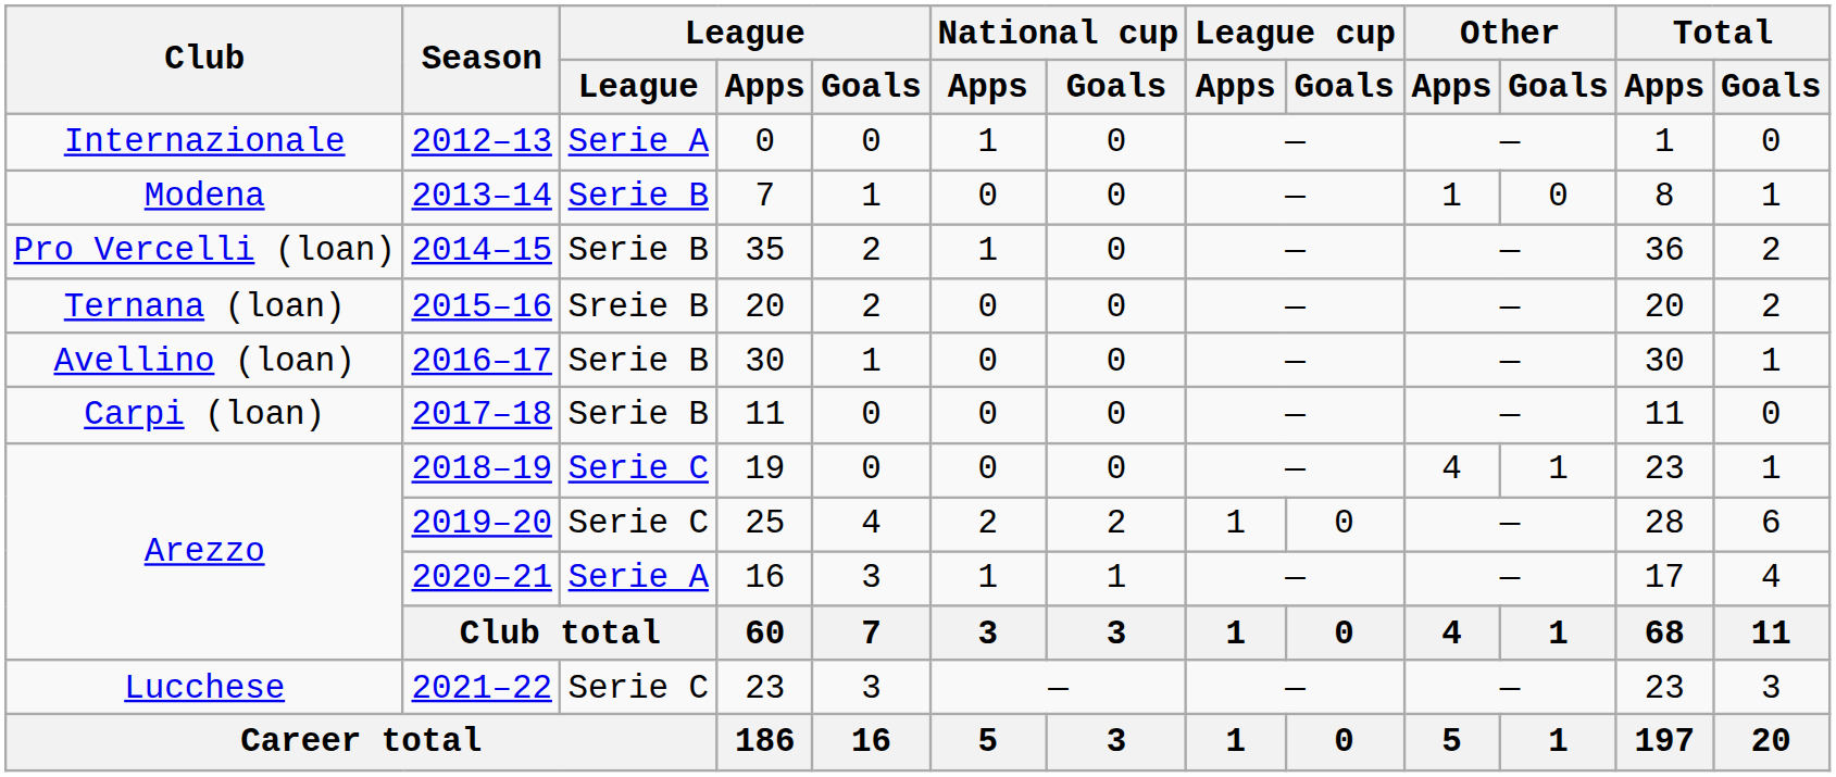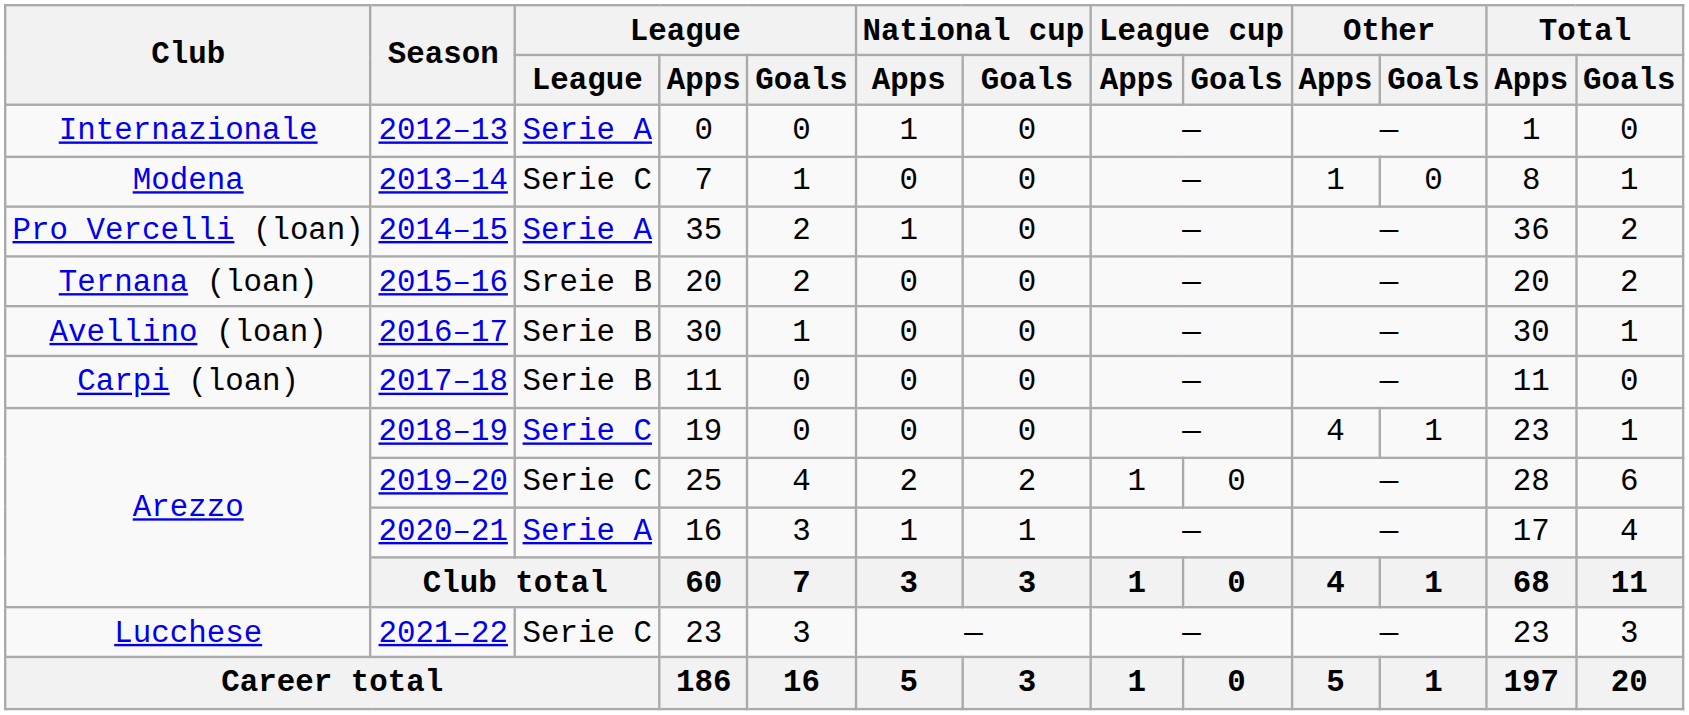2013–14 | League: Serie B -> Serie C
2014–15 | League: Serie B -> Serie A
